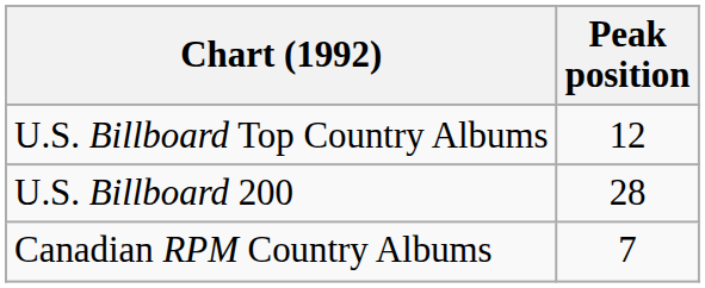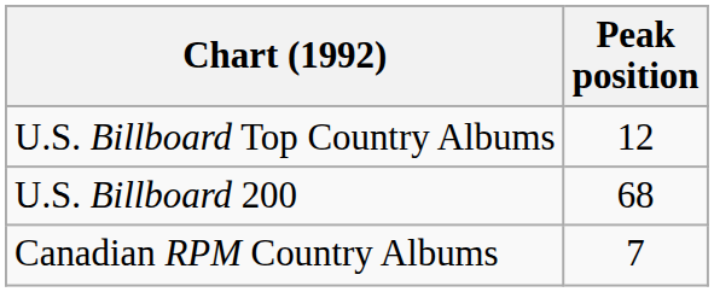U.S. Billboard 200 | Peak position: 28 -> 68
